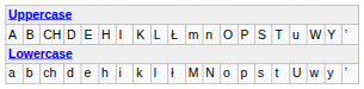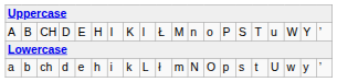CH | column 9: L -> l
CH | column 11: m -> M
CH | column 13: O -> o
ch | column 9: l -> L
ch | column 11: M -> m
ch | column 13: o -> O
